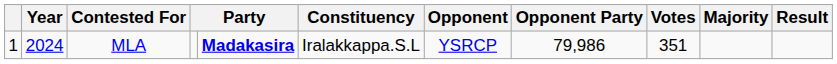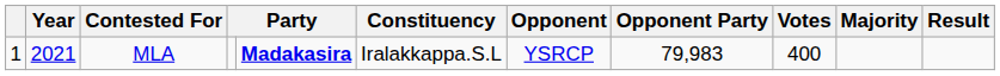MLA | Year: 2024 -> 2021
MLA | Opponent Party: 79,986 -> 79,983
MLA | Votes: 351 -> 400
